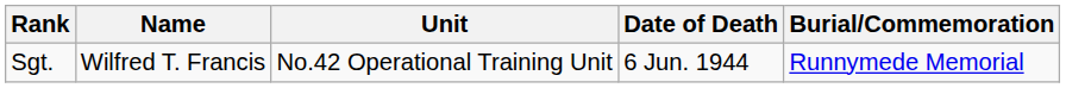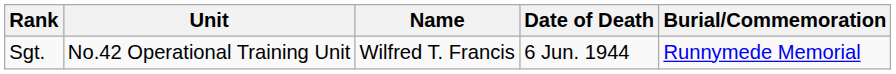columns swapped: Name <-> Unit
